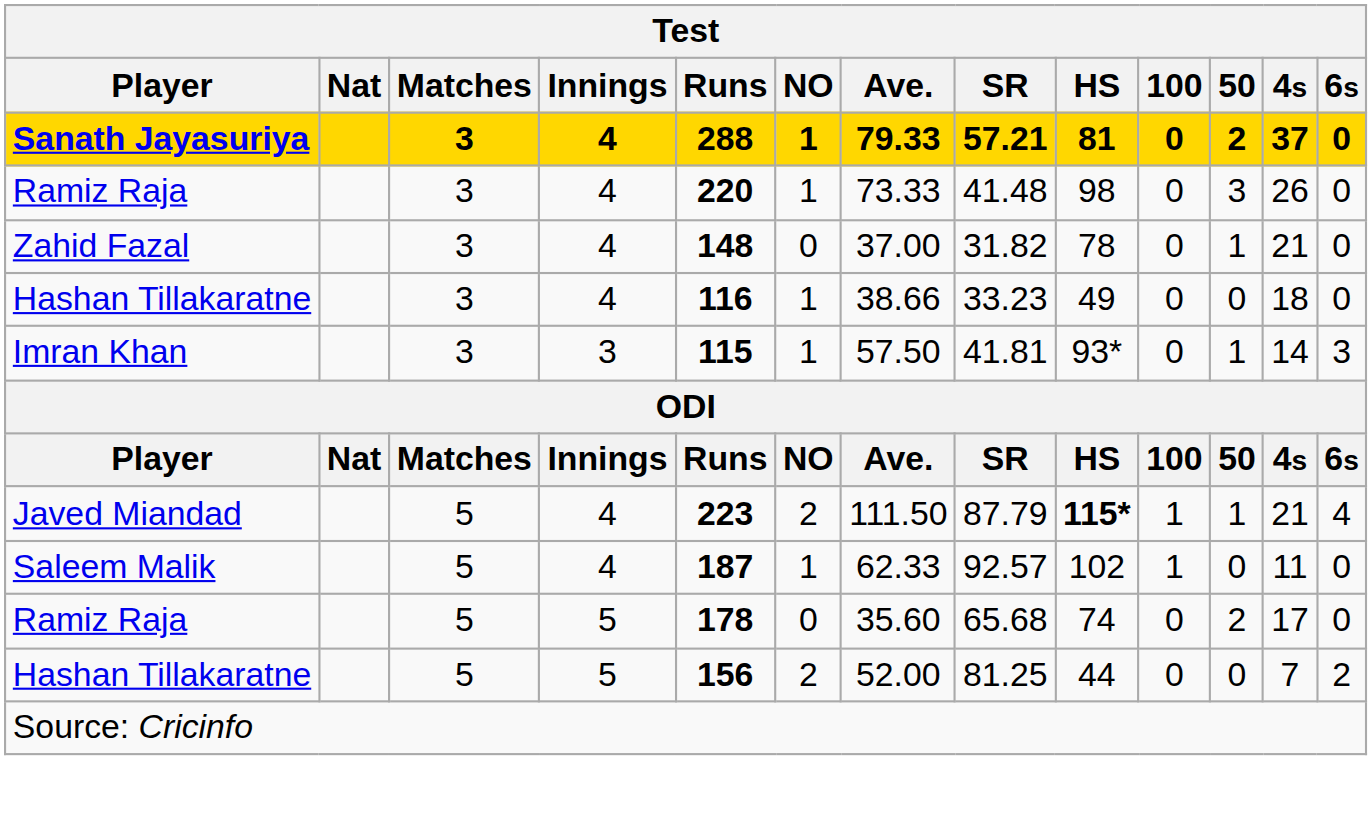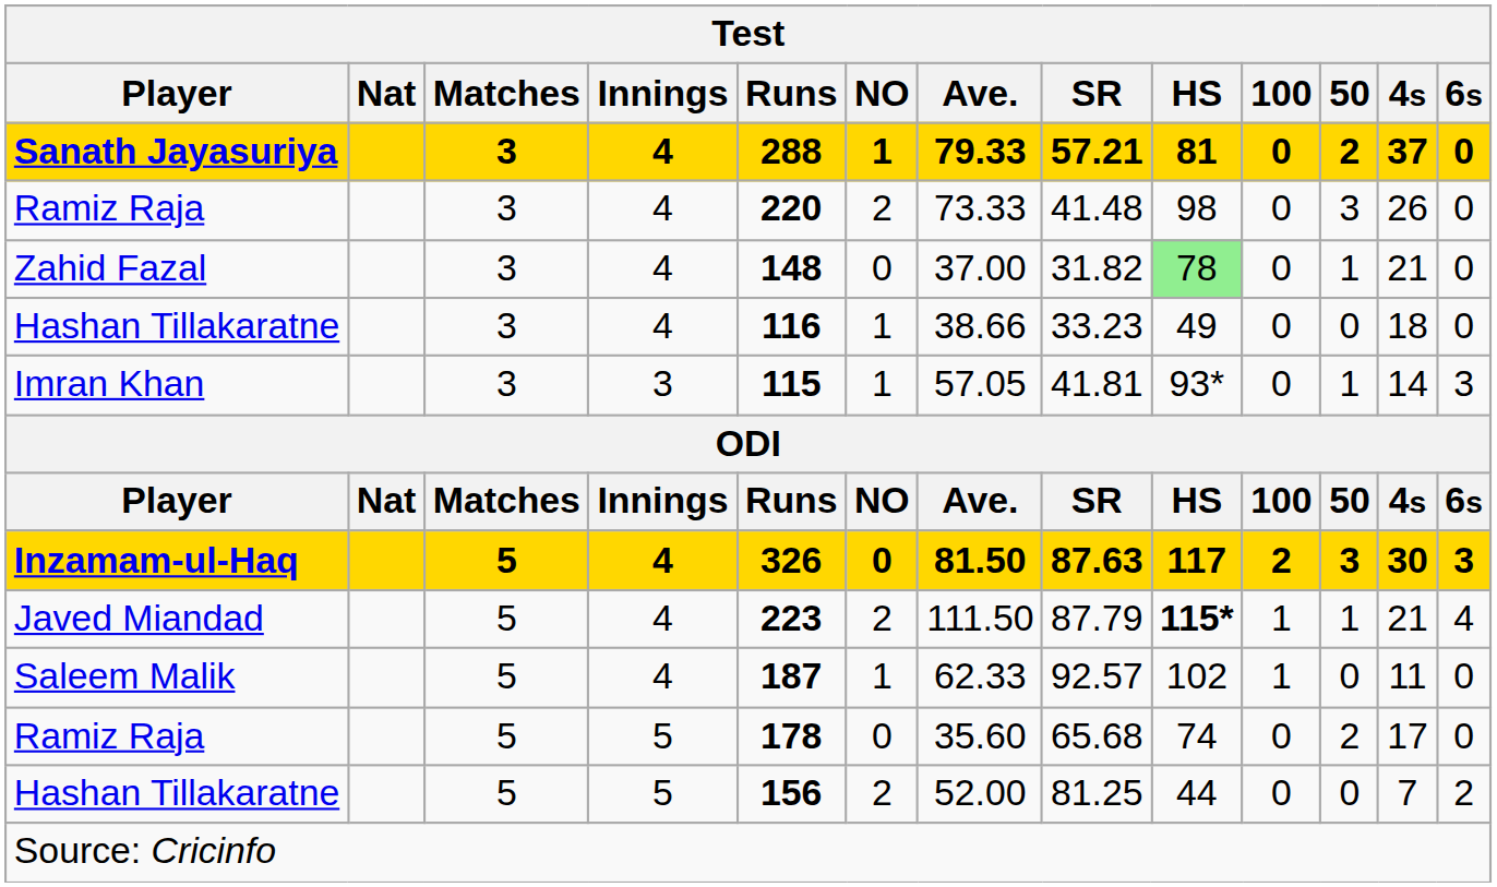Ramiz Raja / 4 | NO: 1 -> 2
Zahid Fazal | HS: no background -> lightgreen background
Imran Khan | Ave.: 57.50 -> 57.05
+ row: Inzamam-ul-Haq | 5 | 4 | 326 | 0 | 81.50 | 87.63 | 117 | 2 | 3 | 30 | 3
